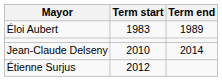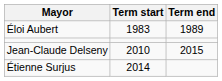Jean-Claude Delseny | Term end: 2014 -> 2015
Étienne Surjus | Term start: 2012 -> 2014
